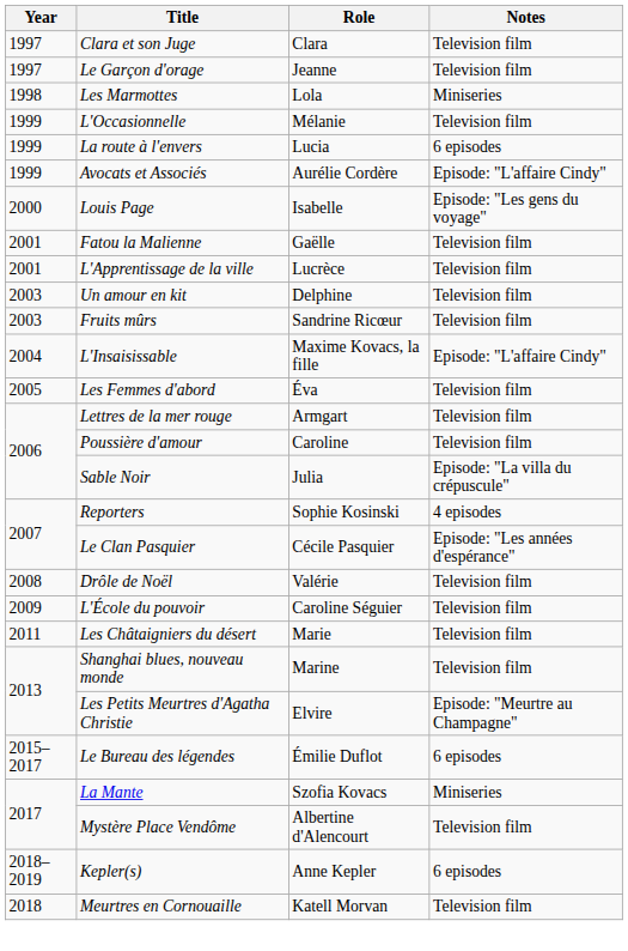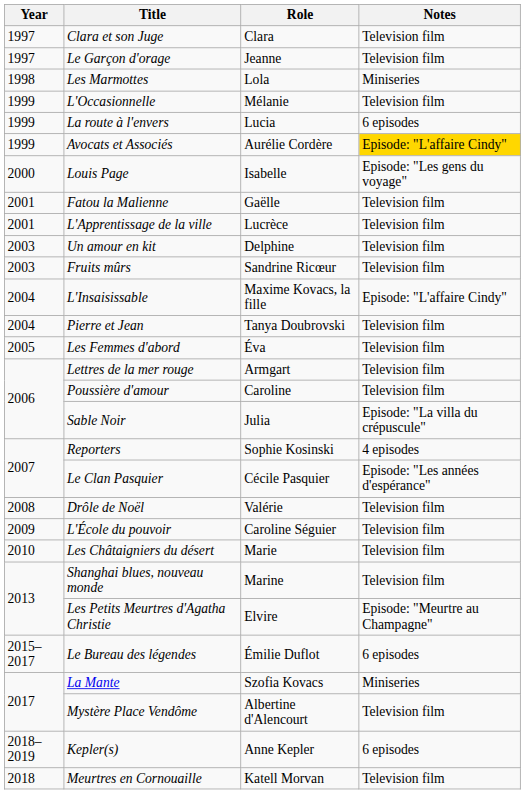Avocats et Associés | Notes: no background -> gold background
+ row: 2004 | Pierre et Jean | Tanya Doubrovski | Television film
Les Châtaigniers du désert | Year: 2011 -> 2010
